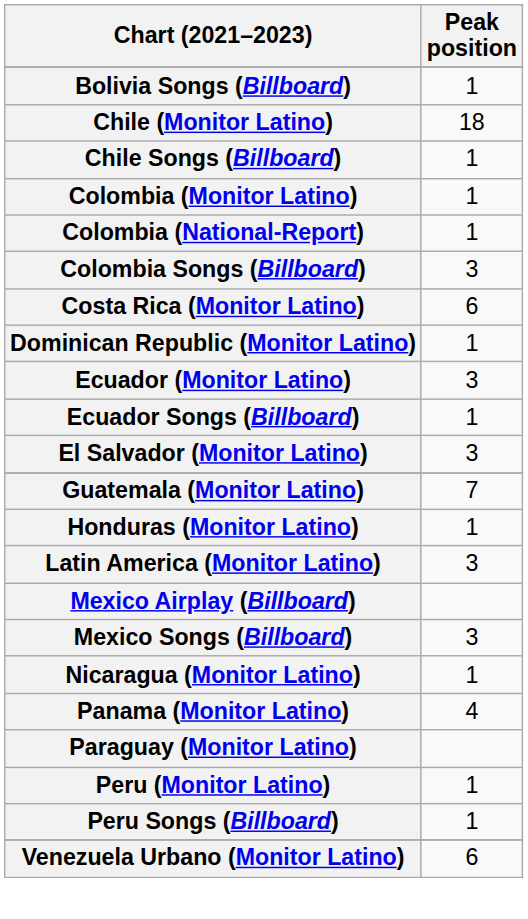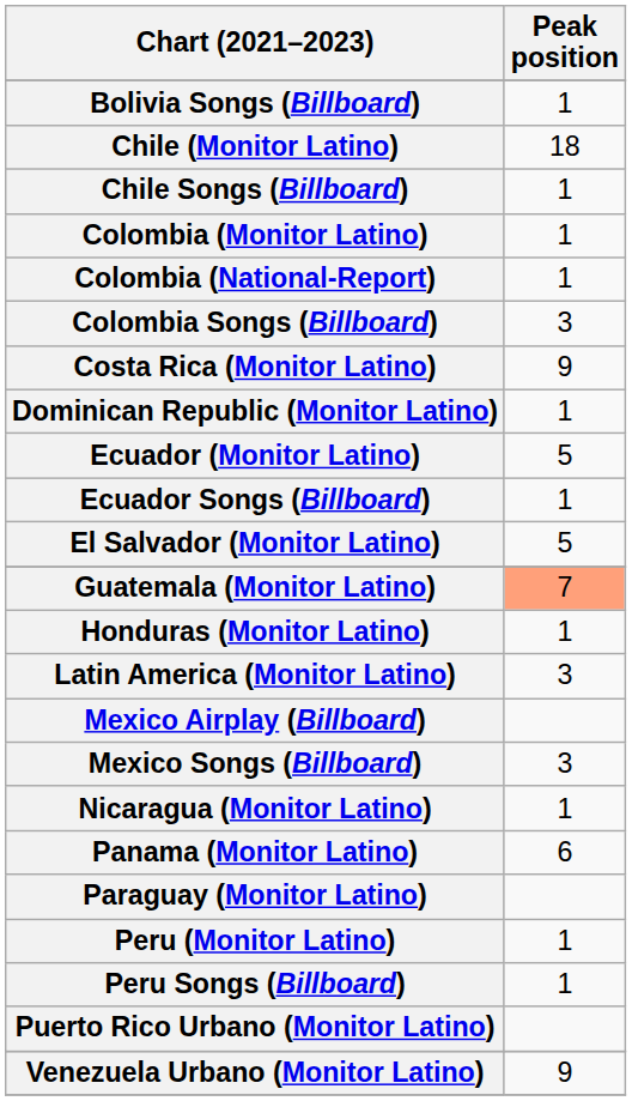Costa Rica (Monitor Latino) | Peak position: 6 -> 9
Ecuador (Monitor Latino) | Peak position: 3 -> 5
El Salvador (Monitor Latino) | Peak position: 3 -> 5
Guatemala (Monitor Latino) | Peak position: no background -> lightsalmon background
Panama (Monitor Latino) | Peak position: 4 -> 6
+ row: Puerto Rico Urbano (Monitor Latino)
Venezuela Urbano (Monitor Latino) | Peak position: 6 -> 9
